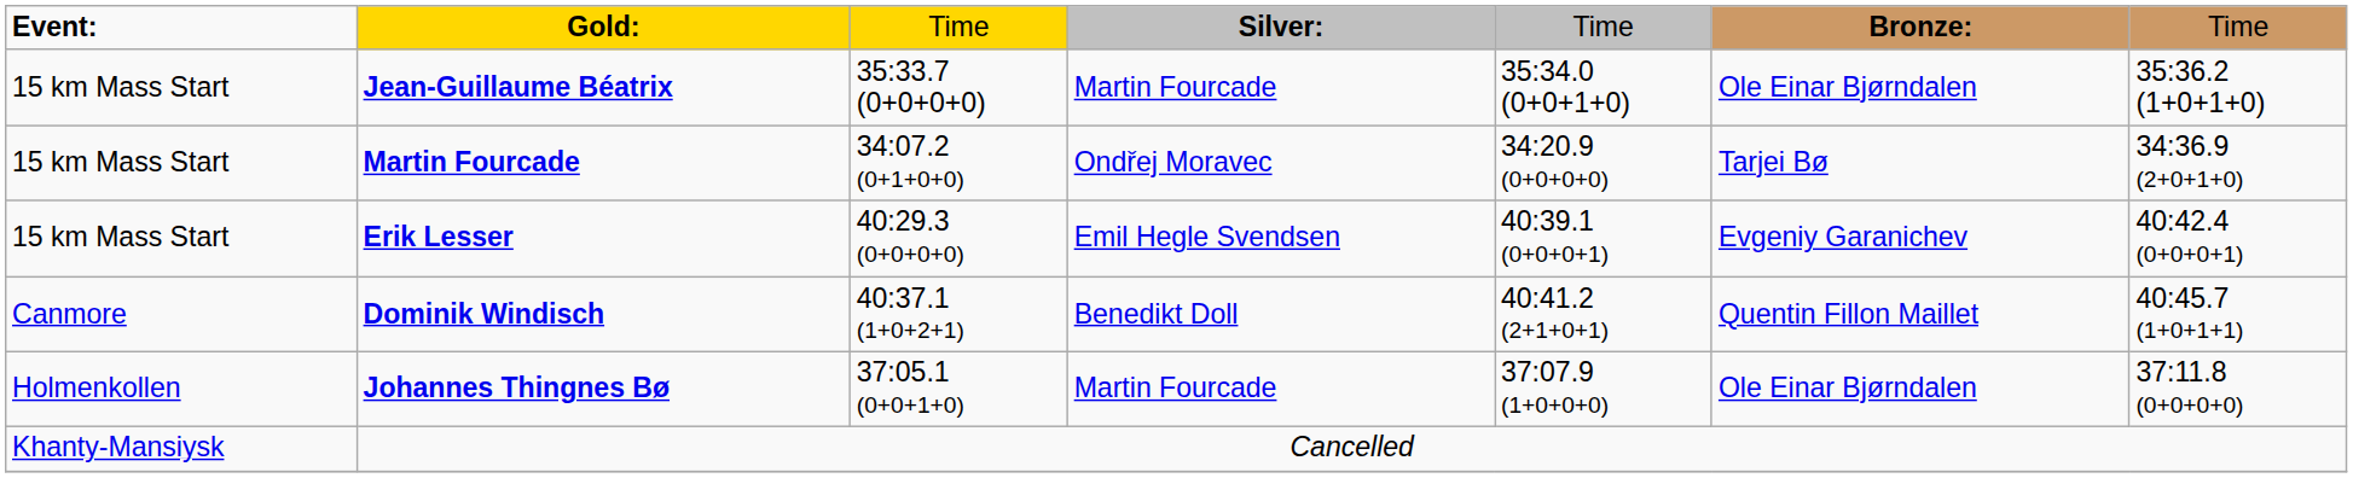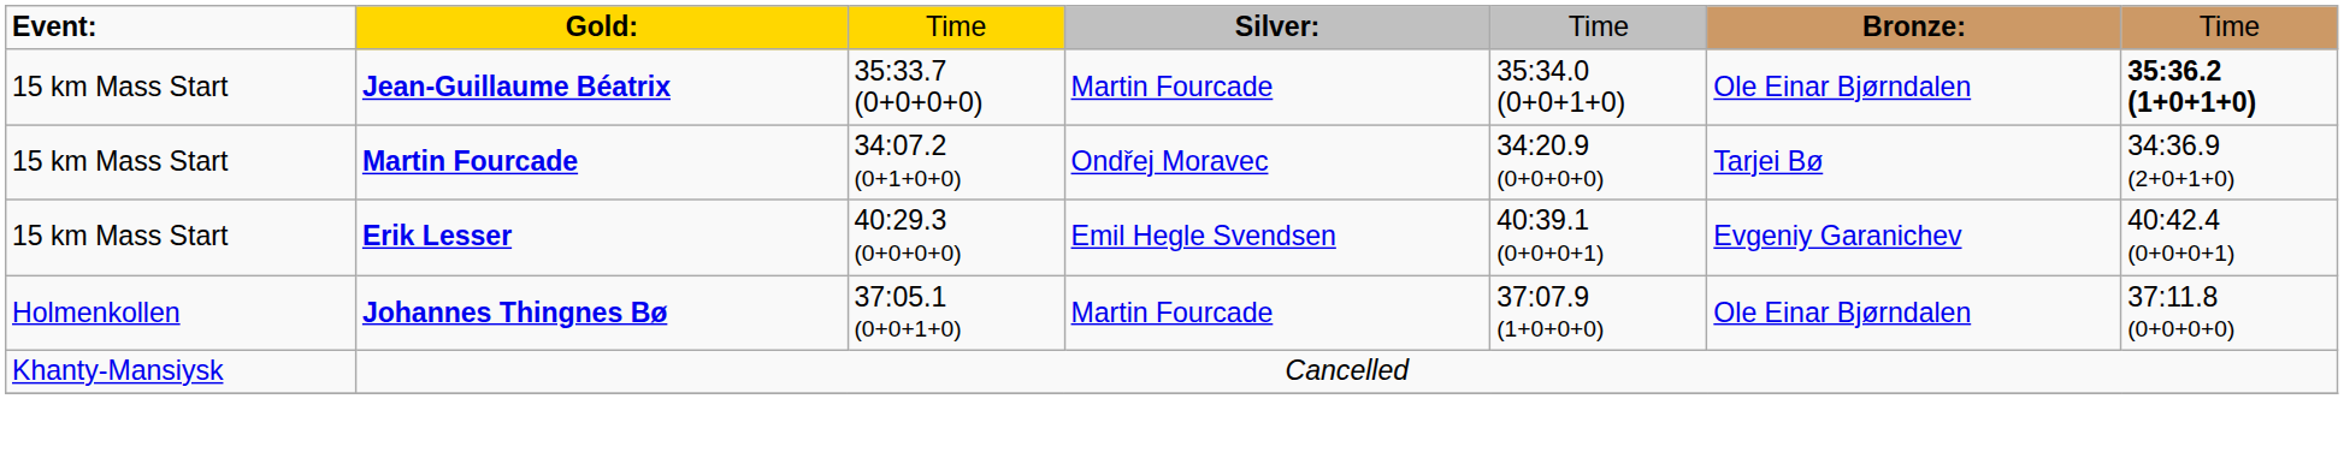Jean-Guillaume Béatrix | column 7: normal -> bold
- row: Canmore | Dominik Windisch | 40:37.1 (1+0+2+1) | Benedikt Doll | 40:41.2 (2+1+0+1) | Quentin Fillon Maillet | 40:45.7 (1+0+1+1)
